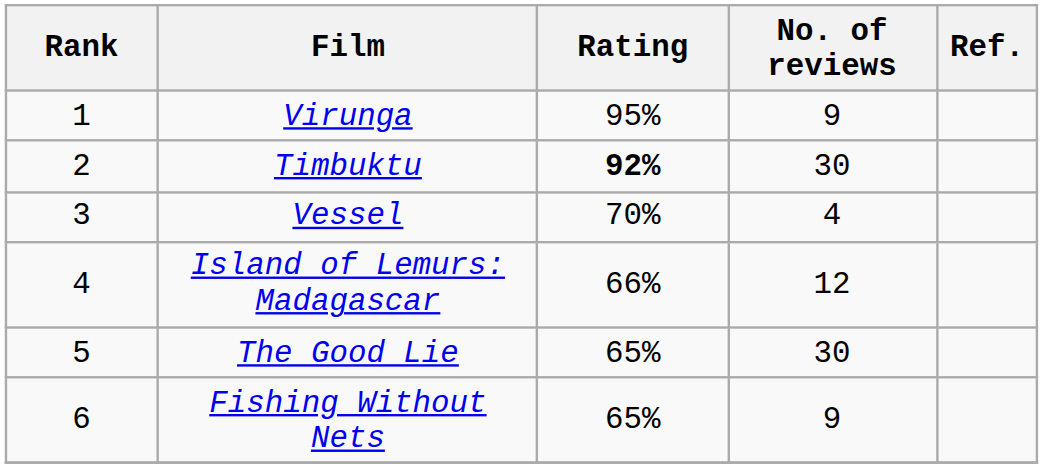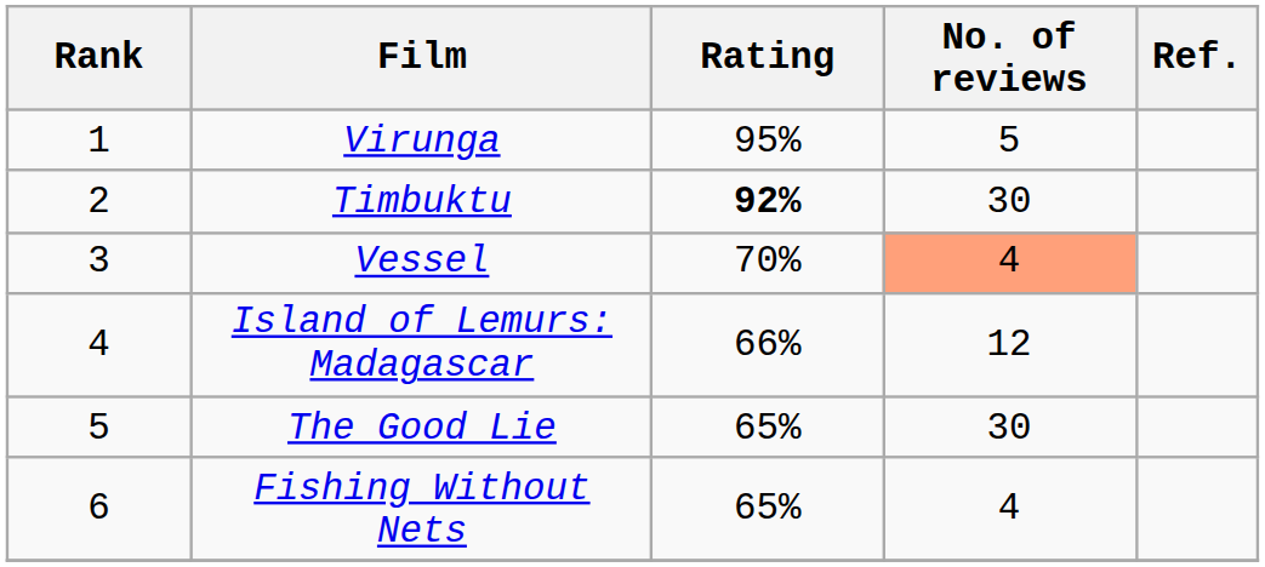Virunga | No. of reviews: 9 -> 5
Vessel | No. of reviews: no background -> lightsalmon background
Fishing Without Nets | No. of reviews: 9 -> 4
